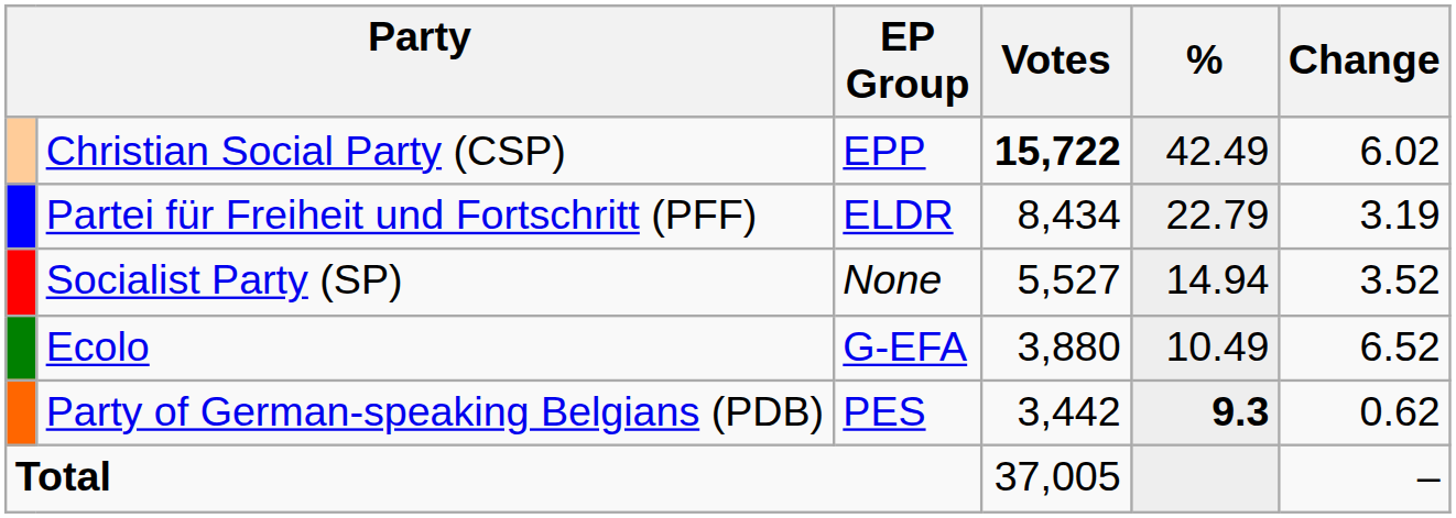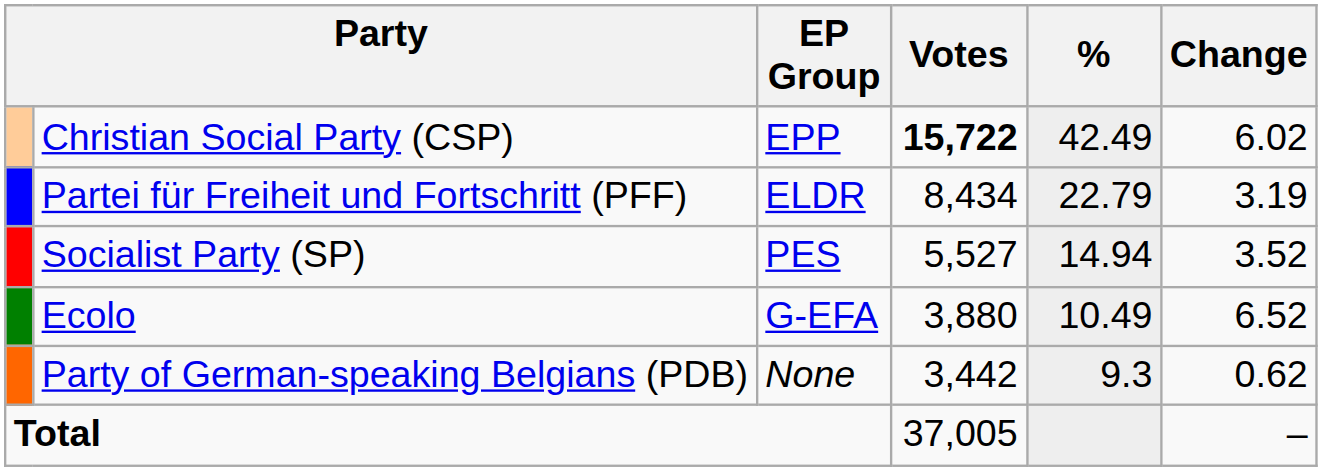Socialist Party (SP) | EP Group: None -> PES
Party of German-speaking Belgians (PDB) | EP Group: PES -> None
Party of German-speaking Belgians (PDB) | %: bold -> normal
